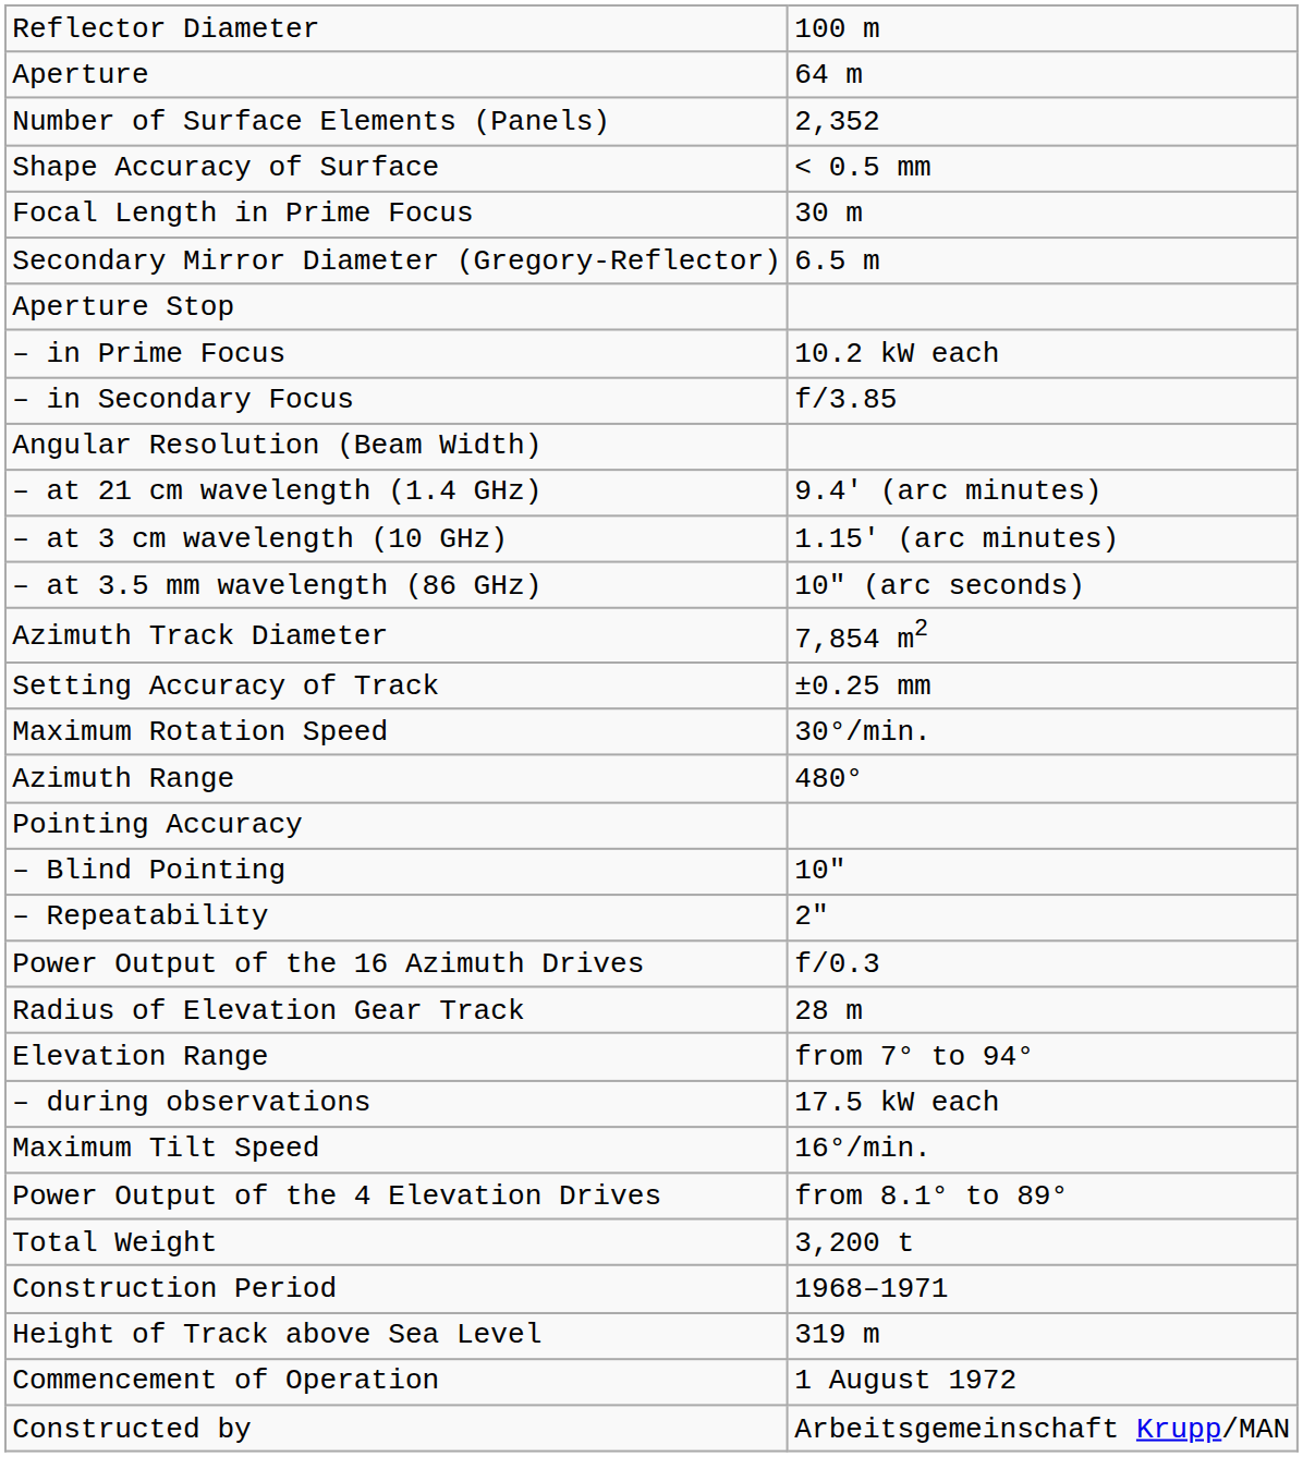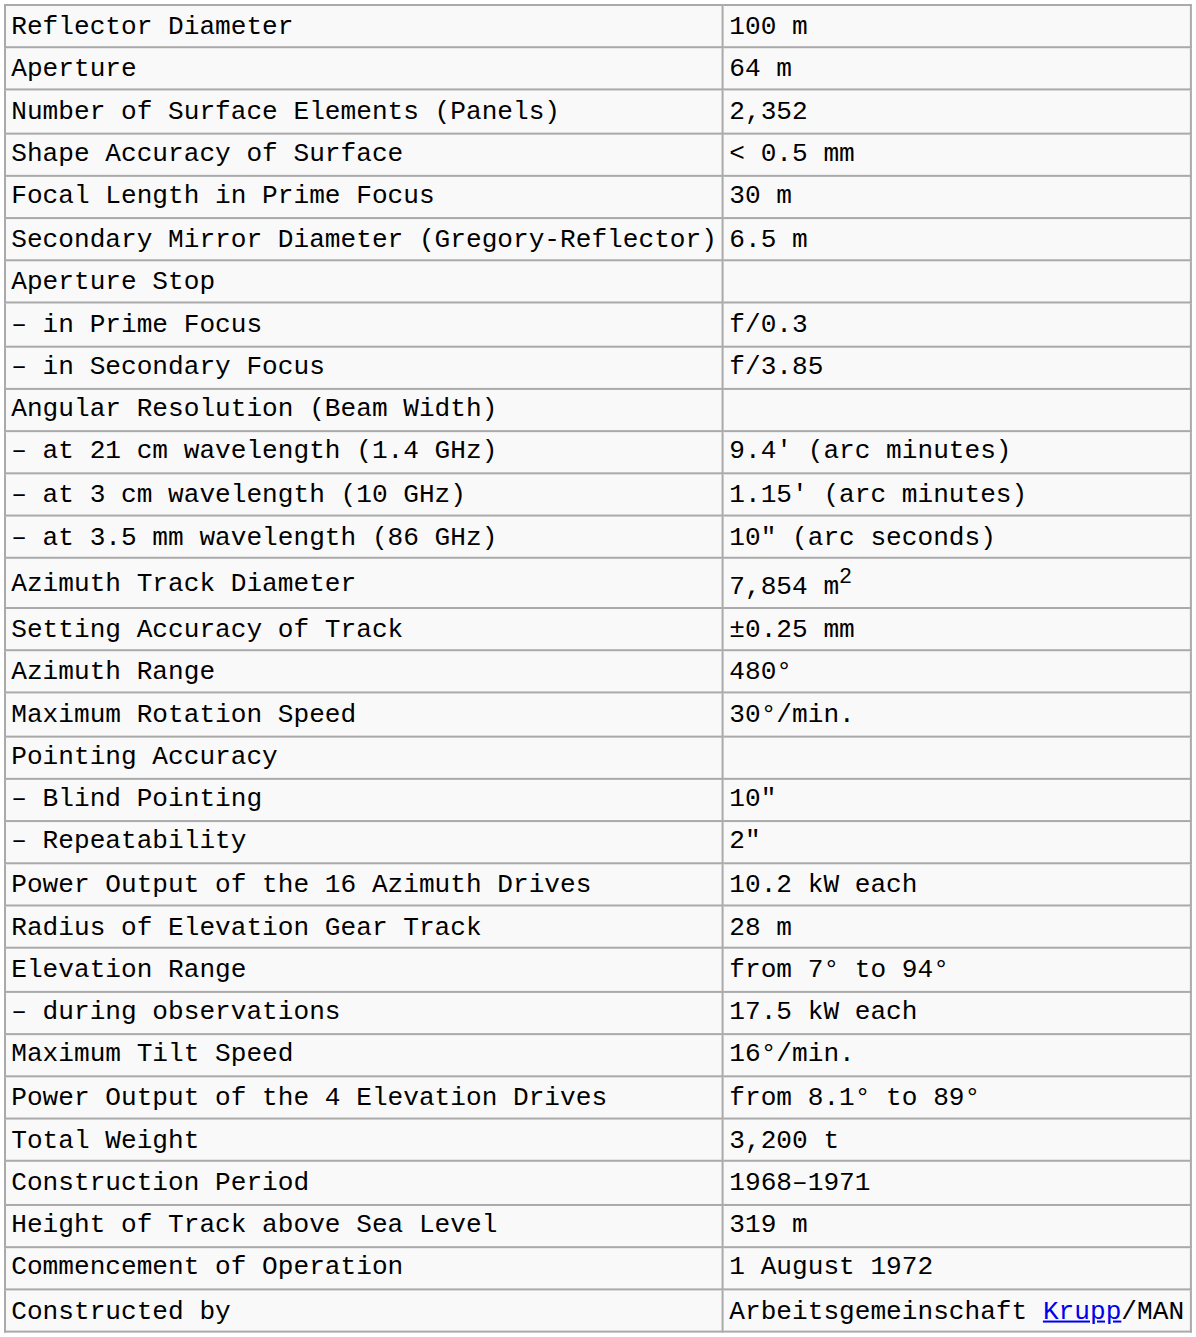– in Prime Focus | column 2: 10.2 kW each -> f/0.3
rows swapped: Azimuth Range <-> Maximum Rotation Speed
Power Output of the 16 Azimuth Drives | column 2: f/0.3 -> 10.2 kW each
